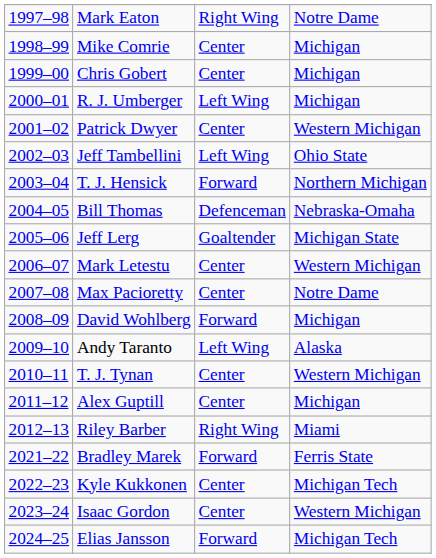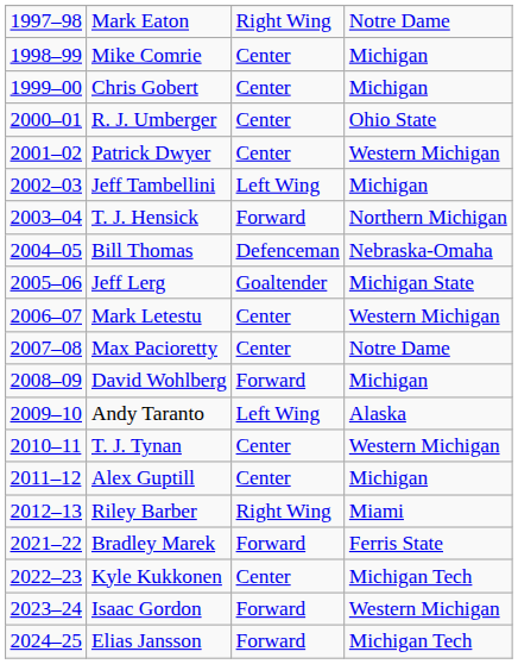R. J. Umberger | column 3: Left Wing -> Center
R. J. Umberger | column 4: Michigan -> Ohio State
Jeff Tambellini | column 4: Ohio State -> Michigan
Isaac Gordon | column 3: Center -> Forward
